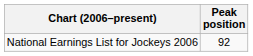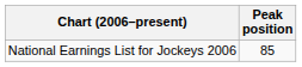National Earnings List for Jockeys 2006 | Peak position: 92 -> 85
